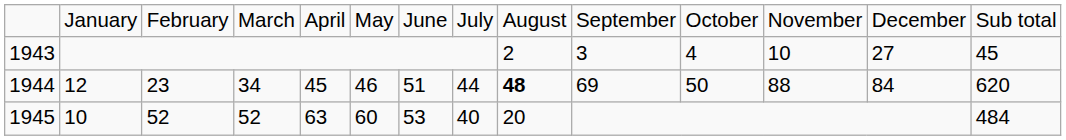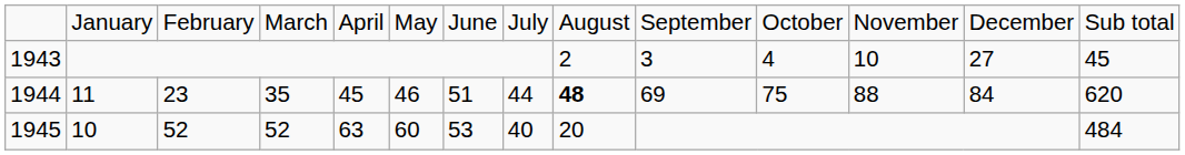1944 | column 2: 12 -> 11
1944 | column 4: 34 -> 35
1944 | column 11: 50 -> 75
